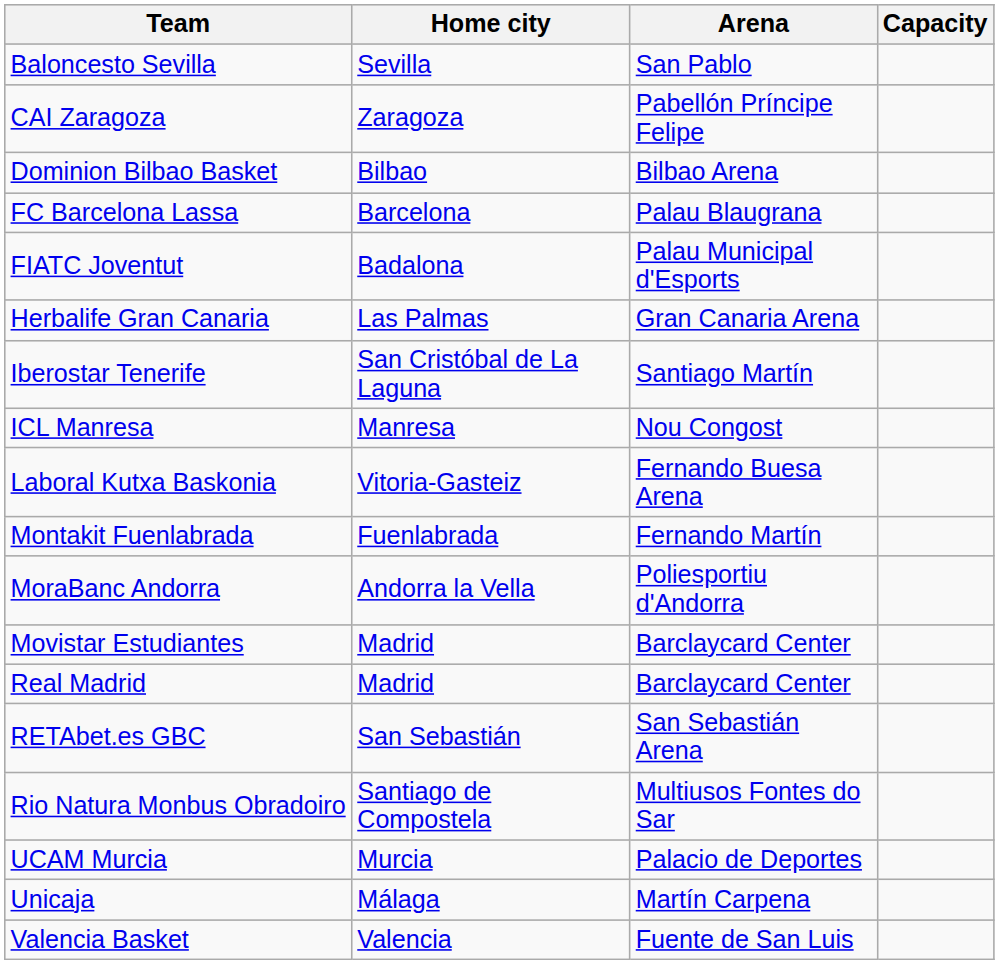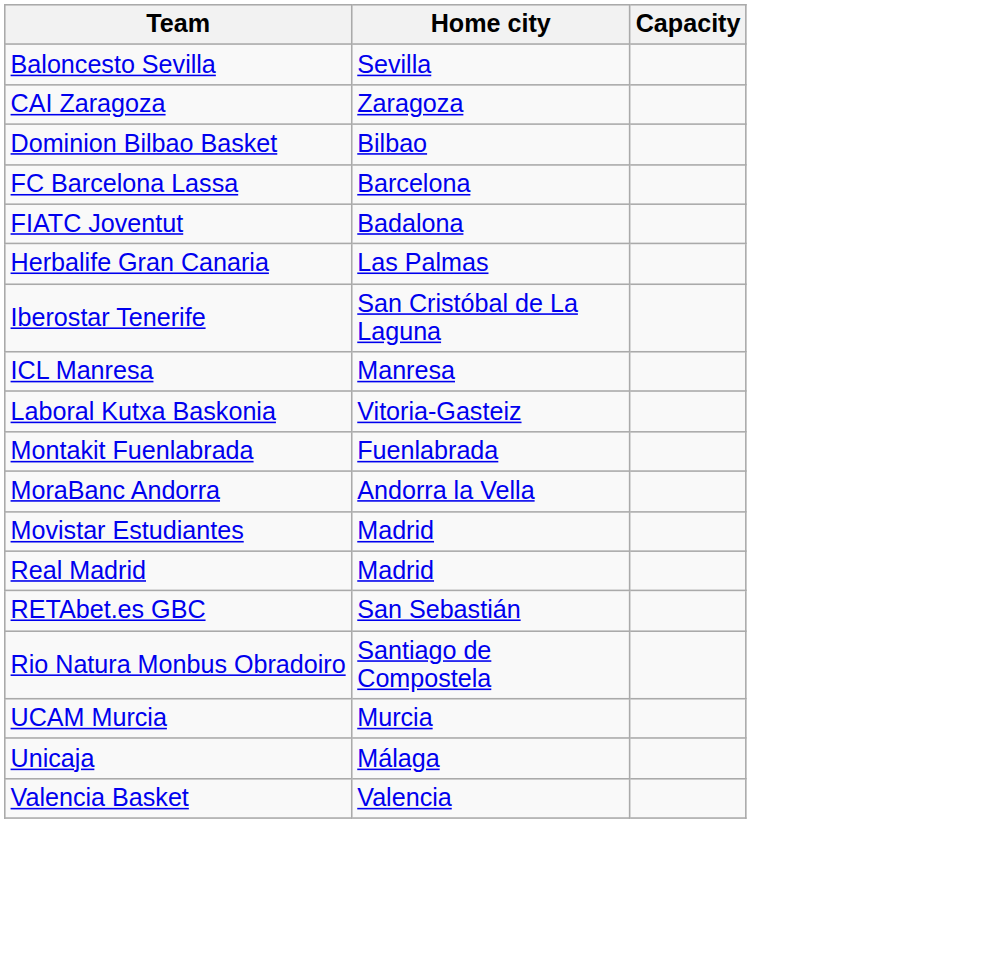- column: Arena | San Pablo | Pabellón Príncipe Felipe | Bilbao Arena | Palau Blaugrana | Palau Municipal d'Esports | Gran Canaria Arena | Santiago Martín | Nou Congost | Fernando Buesa Arena | Fernando Martín | Poliesportiu d'Andorra | Barclaycard Center | Barclaycard Center | San Sebastián Arena | Multiusos Fontes do Sar | Palacio de Deportes | Martín Carpena | Fuente de San Luis
